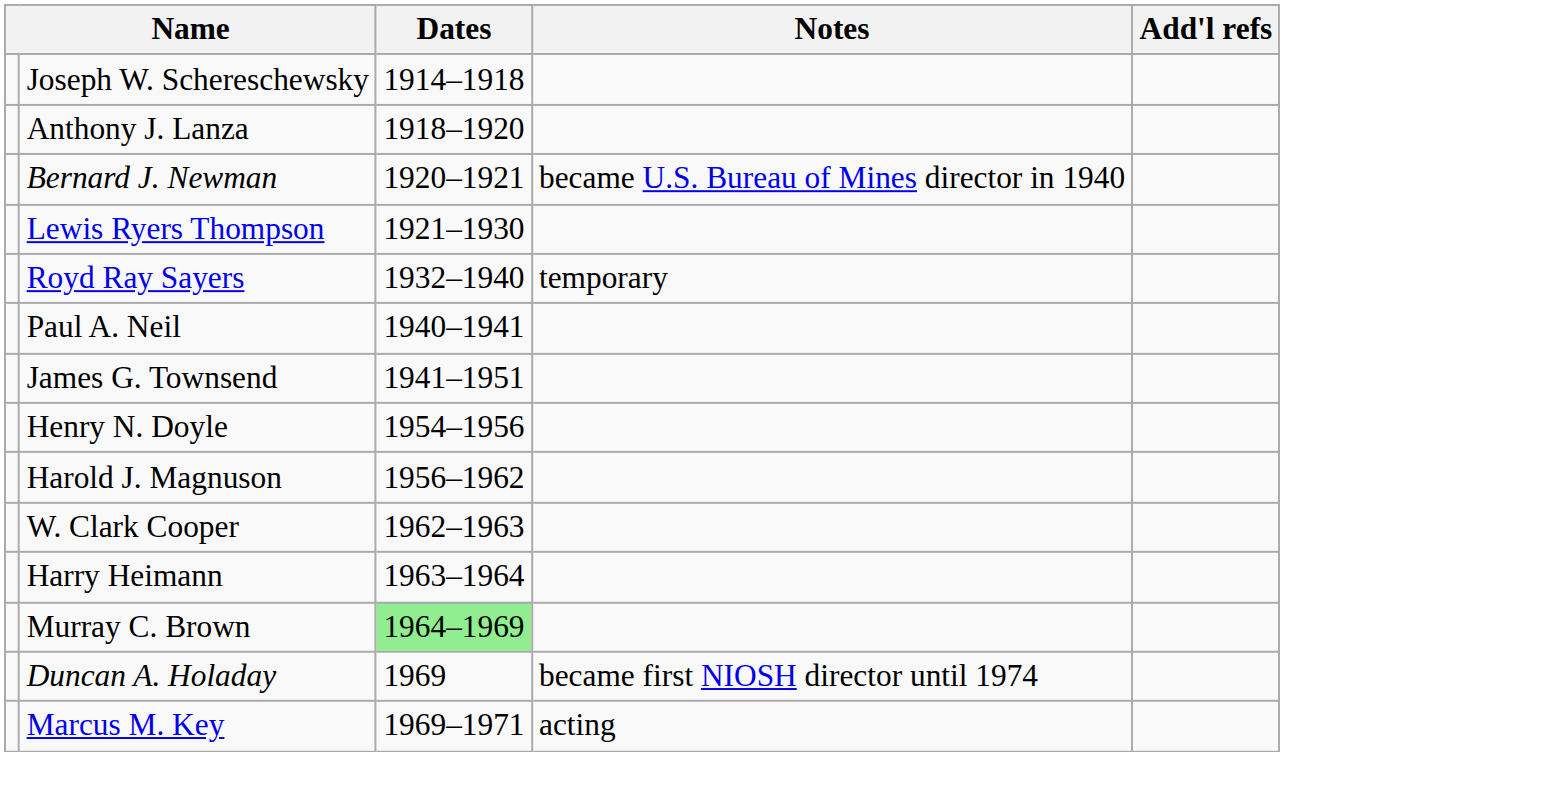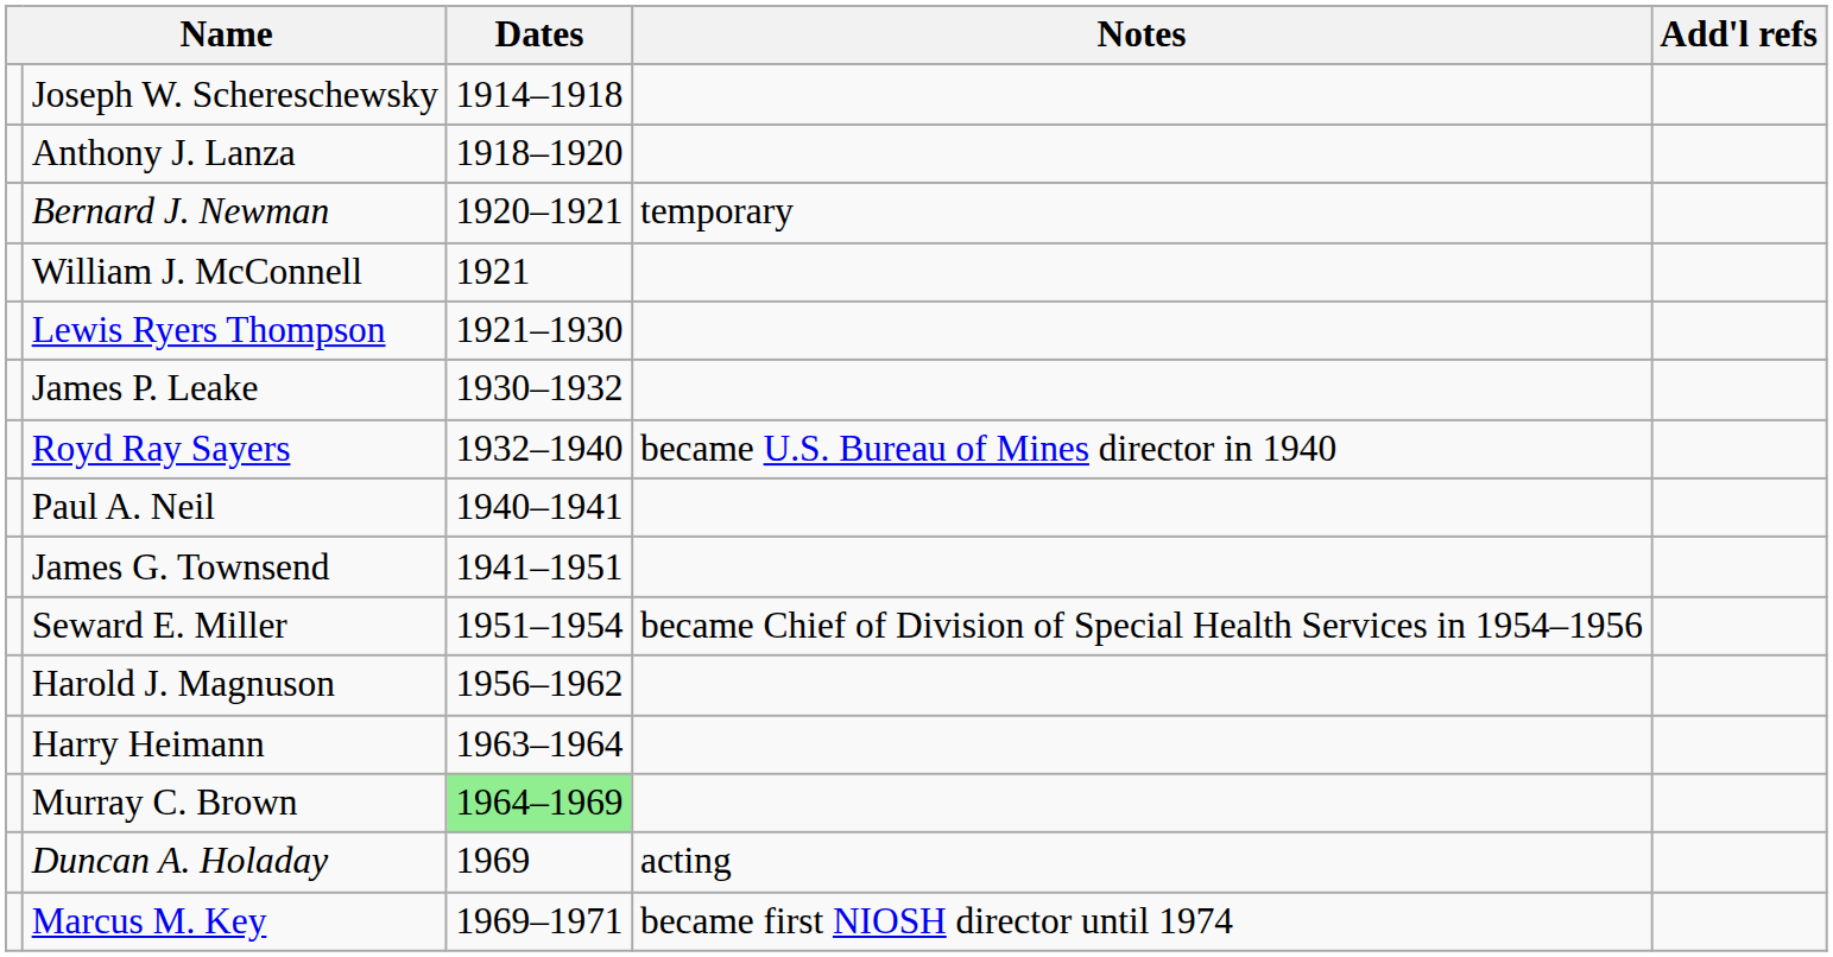Bernard J. Newman | Notes: became U.S. Bureau of Mines director in 1940 -> temporary
+ row: William J. McConnell | 1921
+ row: James P. Leake | 1930–1932
Royd Ray Sayers | Notes: temporary -> became U.S. Bureau of Mines director in 1940
+ row: Seward E. Miller | 1951–1954 | became Chief of Division of Special Health Services in 1954–1956
- row: Henry N. Doyle | 1954–1956
- row: W. Clark Cooper | 1962–1963
Duncan A. Holaday | Notes: became first NIOSH director until 1974 -> acting
Marcus M. Key | Notes: acting -> became first NIOSH director until 1974
